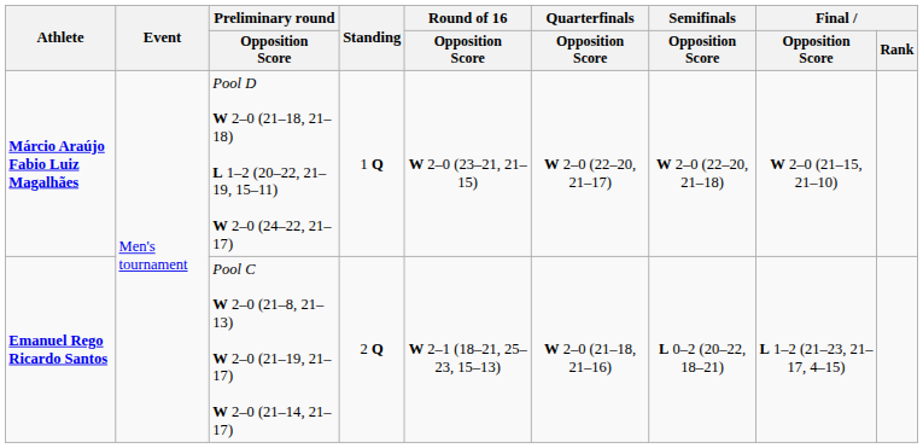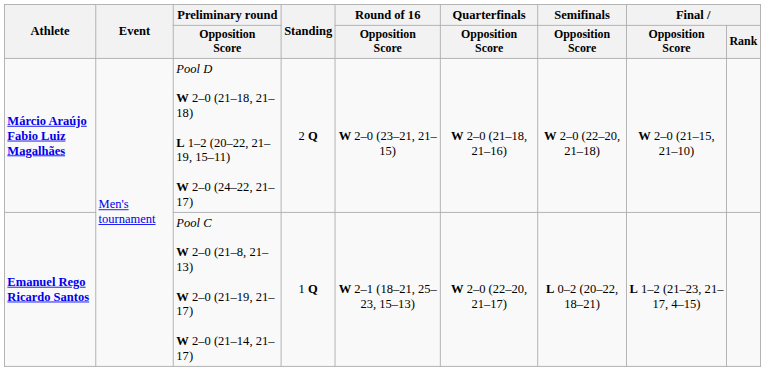Márcio Araújo Fabio Luiz Magalhães | Standing: 1 Q -> 2 Q
Márcio Araújo Fabio Luiz Magalhães | Quarterfinals / Opposition Score: W 2–0 (22–20, 21–17) -> W 2–0 (21–18, 21–16)
Emanuel Rego Ricardo Santos | Standing: 2 Q -> 1 Q
Emanuel Rego Ricardo Santos | Quarterfinals / Opposition Score: W 2–0 (21–18, 21–16) -> W 2–0 (22–20, 21–17)
